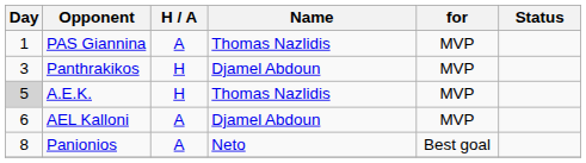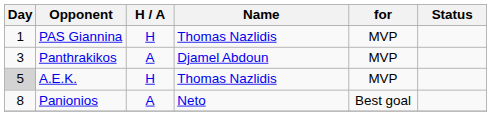PAS Giannina | H / A: A -> H
Panthrakikos | H / A: H -> A
- row: 6 | AEL Kalloni | A | Djamel Abdoun | MVP
